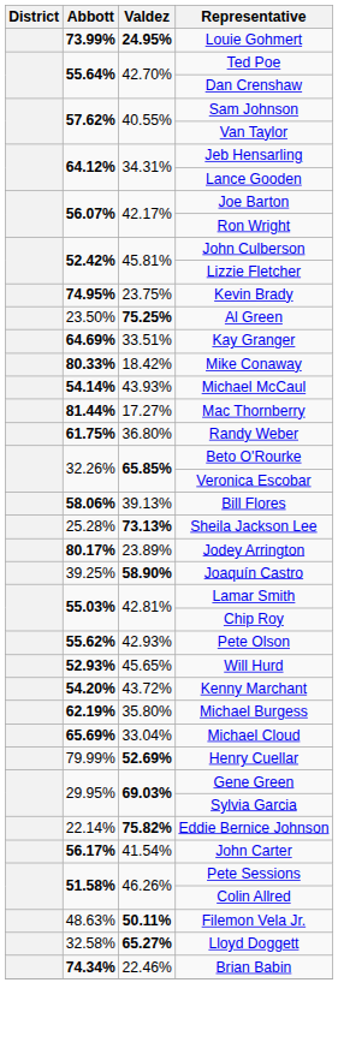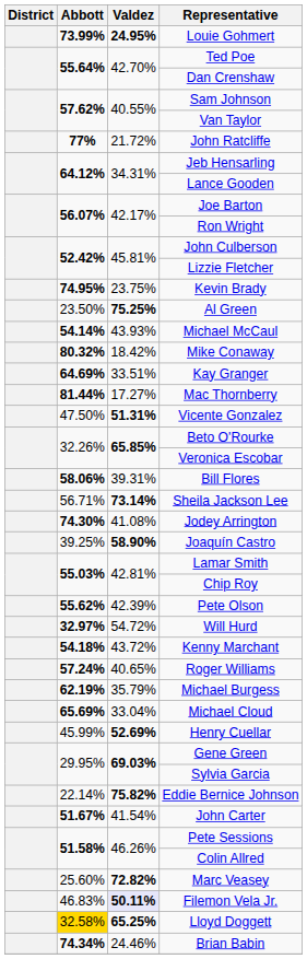+ row: 77% | 21.72% | John Ratcliffe
rows swapped: Michael McCaul <-> Kay Granger
Mike Conaway | Abbott: 80.33% -> 80.32%
- row: 61.75% | 36.80% | Randy Weber
+ row: 47.50% | 51.31% | Vicente Gonzalez
Bill Flores | Valdez: 39.13% -> 39.31%
Sheila Jackson Lee | Abbott: 25.28% -> 56.71%
Sheila Jackson Lee | Valdez: 73.13% -> 73.14%
Jodey Arrington | Abbott: 80.17% -> 74.30%
Jodey Arrington | Valdez: 23.89% -> 41.08%
Pete Olson | Valdez: 42.93% -> 42.39%
Will Hurd | Abbott: 52.93% -> 32.97%
Will Hurd | Valdez: 45.65% -> 54.72%
Kenny Marchant | Abbott: 54.20% -> 54.18%
+ row: 57.24% | 40.65% | Roger Williams
Michael Burgess | Valdez: 35.80% -> 35.79%
Henry Cuellar | Abbott: 79.99% -> 45.99%
John Carter | Abbott: 56.17% -> 51.67%
+ row: 25.60% | 72.82% | Marc Veasey
Filemon Vela Jr. | Abbott: 48.63% -> 46.83%
Filemon Vela Jr. | Valdez: no background -> lavender background
Lloyd Doggett | Abbott: no background -> gold background
Lloyd Doggett | Valdez: 65.27% -> 65.25%
Brian Babin | Valdez: 22.46% -> 24.46%
